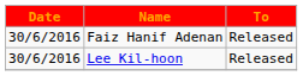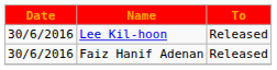rows swapped: Lee Kil-hoon <-> Faiz Hanif Adenan
